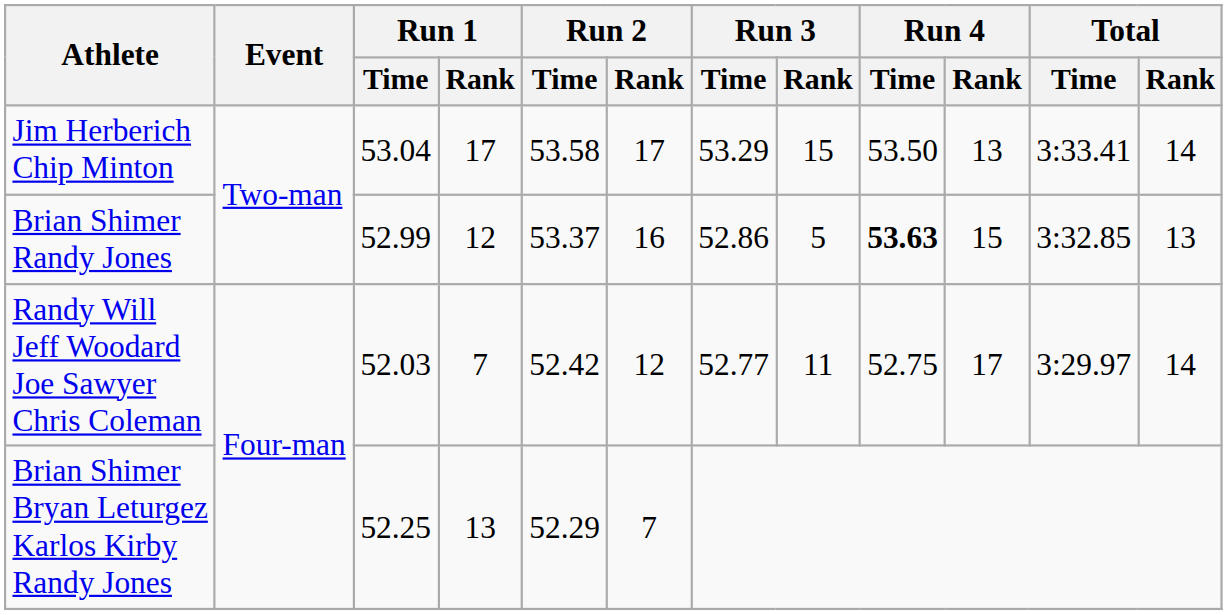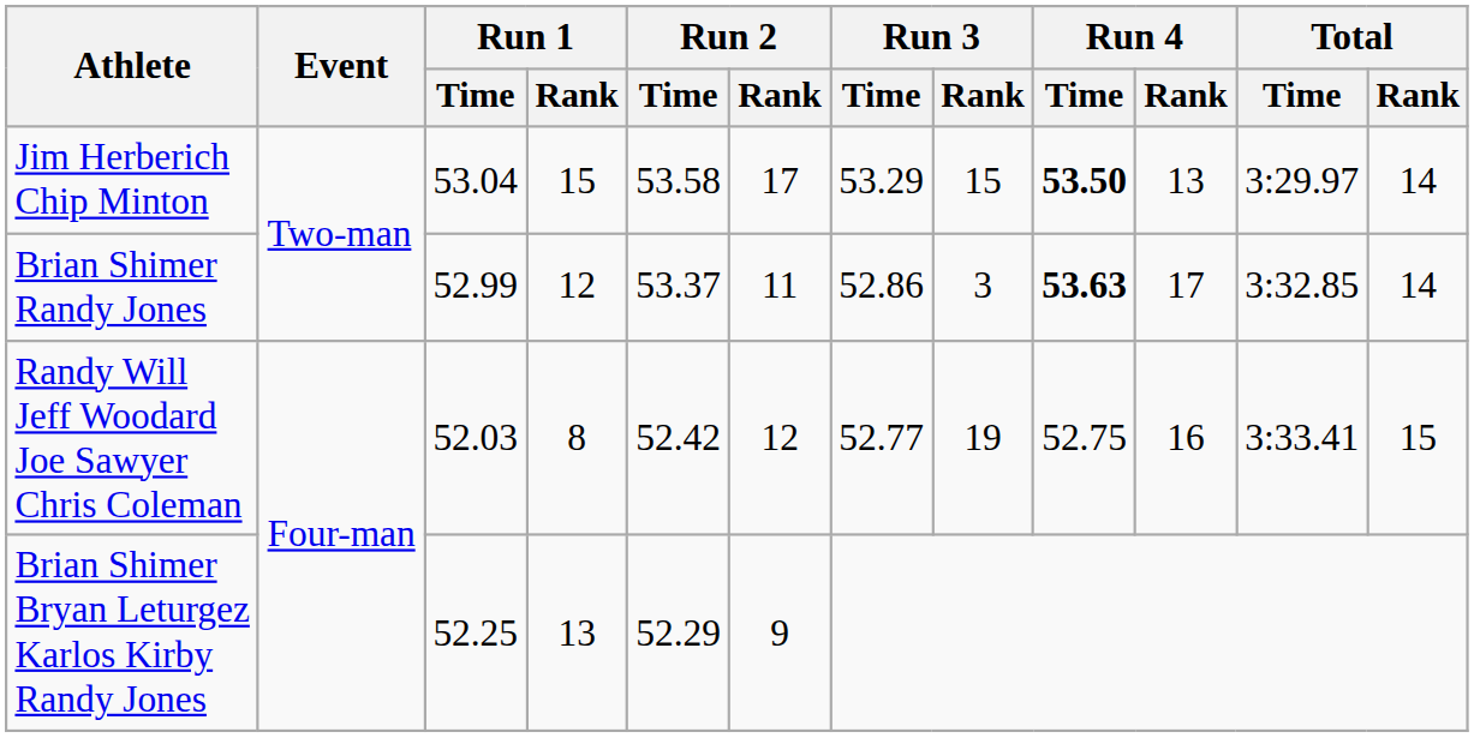Jim Herberich Chip Minton | Run 1 / Rank: 17 -> 15
Jim Herberich Chip Minton | Run 4 / Time: normal -> bold
Jim Herberich Chip Minton | Total / Time: 3:33.41 -> 3:29.97
Brian Shimer Randy Jones | Run 2 / Rank: 16 -> 11
Brian Shimer Randy Jones | Run 3 / Rank: 5 -> 3
Brian Shimer Randy Jones | Run 4 / Rank: 15 -> 17
Brian Shimer Randy Jones | Total / Rank: 13 -> 14
Randy Will Jeff Woodard Joe Sawyer Chris Coleman | Run 1 / Rank: 7 -> 8
Randy Will Jeff Woodard Joe Sawyer Chris Coleman | Run 3 / Rank: 11 -> 19
Randy Will Jeff Woodard Joe Sawyer Chris Coleman | Run 4 / Rank: 17 -> 16
Randy Will Jeff Woodard Joe Sawyer Chris Coleman | Total / Time: 3:29.97 -> 3:33.41
Randy Will Jeff Woodard Joe Sawyer Chris Coleman | Total / Rank: 14 -> 15
Brian Shimer Bryan Leturgez Karlos Kirby Randy Jones | Run 2 / Rank: 7 -> 9
